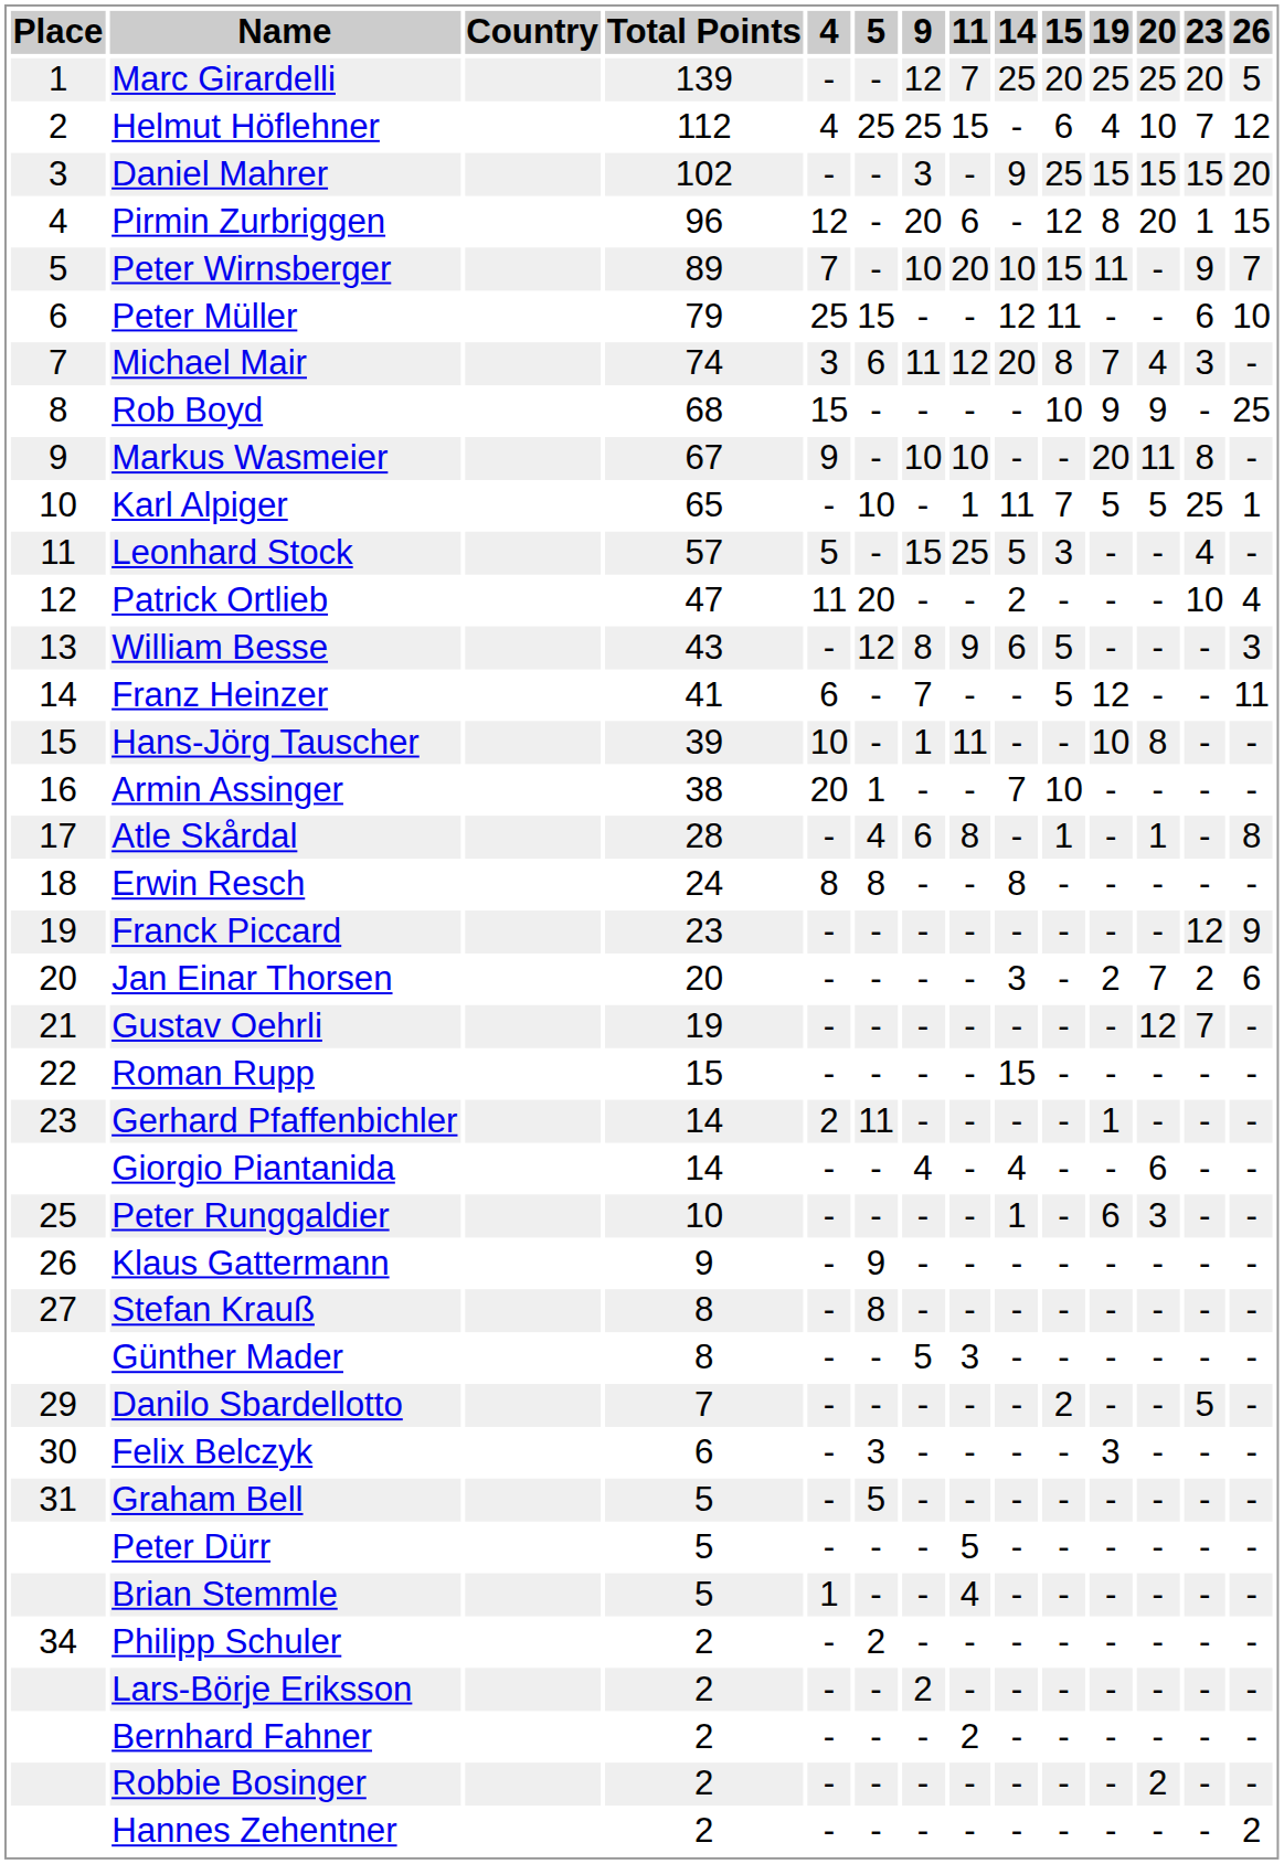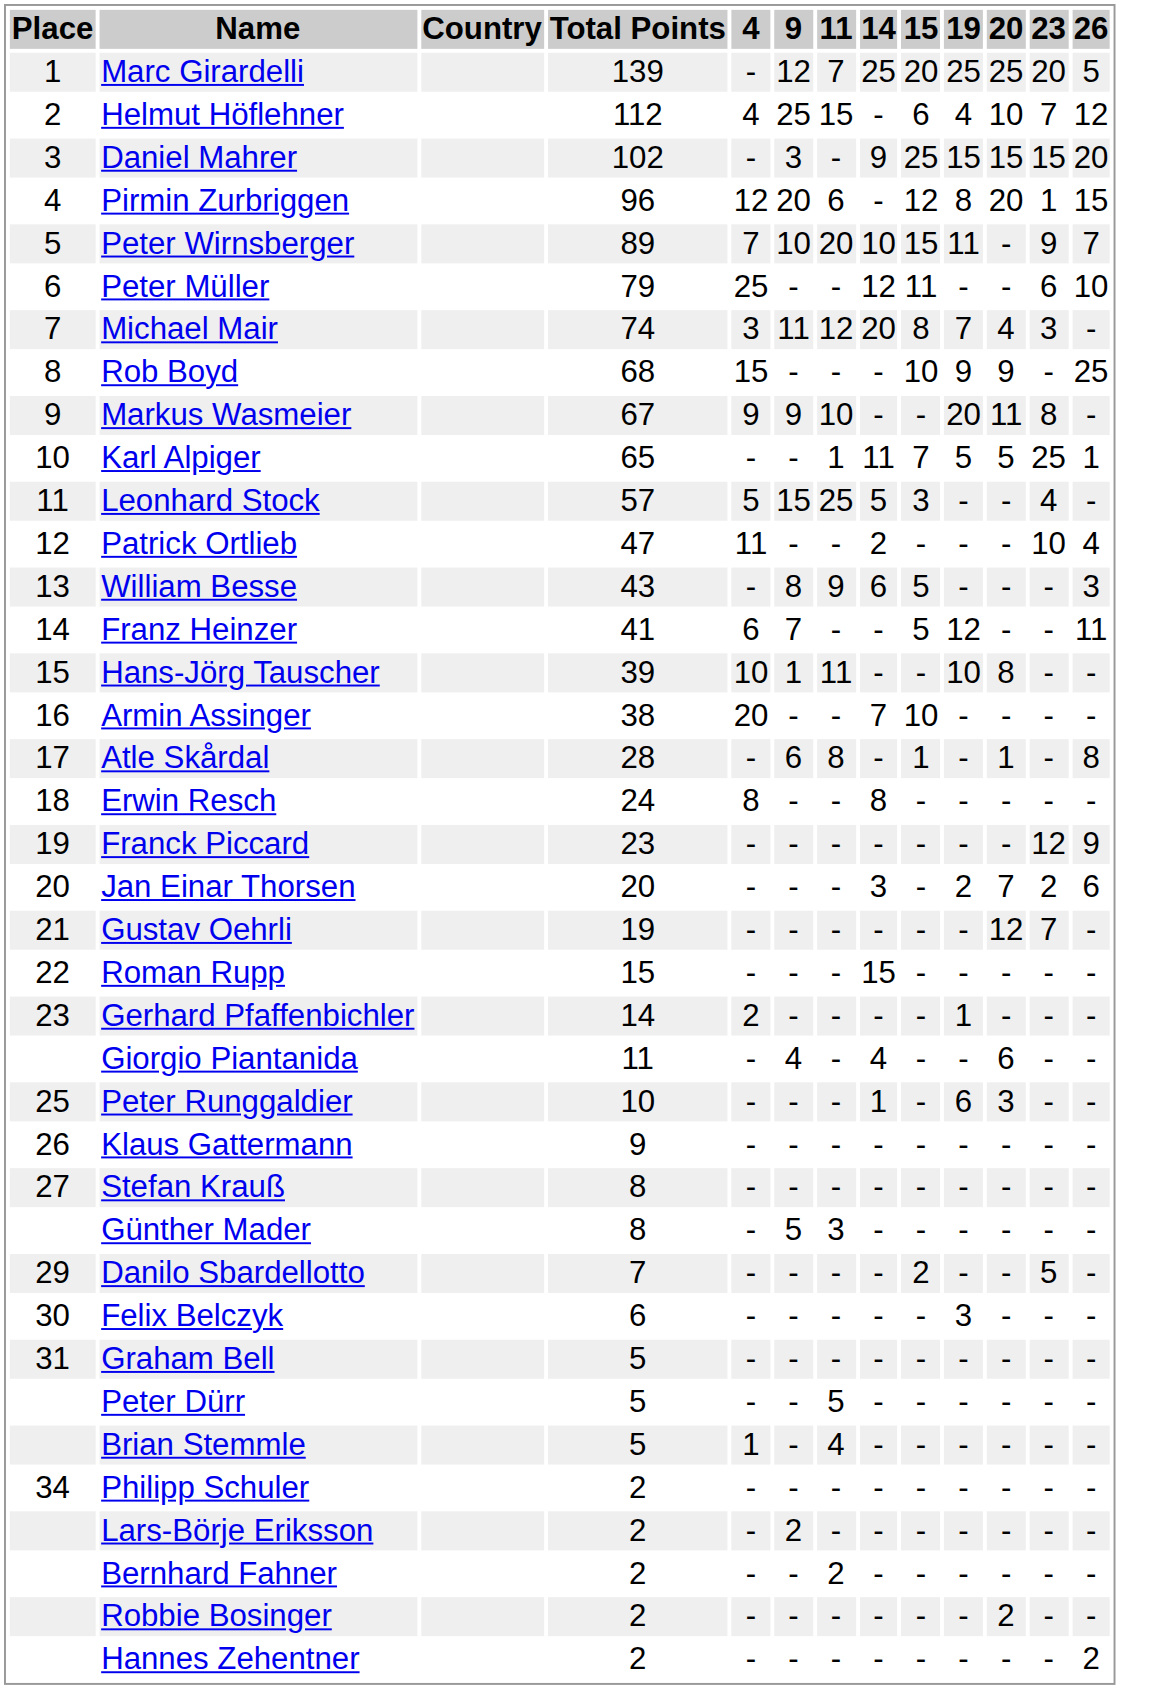- column: 5 | - | 25 | - | - | - | 15 | 6 | - | - | 10 | - | 20 | 12 | - | - | 1 | 4 | 8 | - | - | - | - | 11 | - | - | 9 | 8 | - | - | 3 | 5 | - | - | 2 | - | - | - | -
Markus Wasmeier | 9: 10 -> 9
Giorgio Piantanida | Total Points: 14 -> 11
